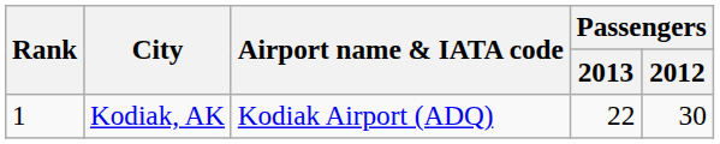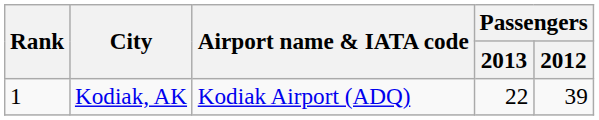Kodiak, AK | Passengers / 2012: 30 -> 39
